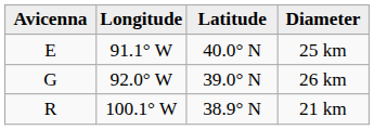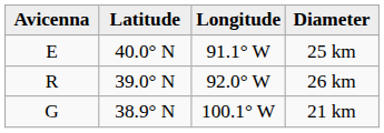columns swapped: Latitude <-> Longitude
26 km | Avicenna: G -> R
21 km | Avicenna: R -> G
